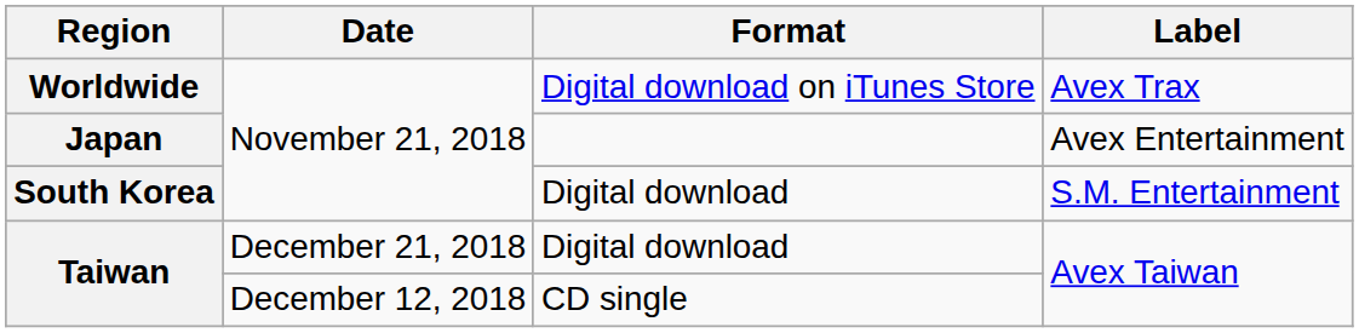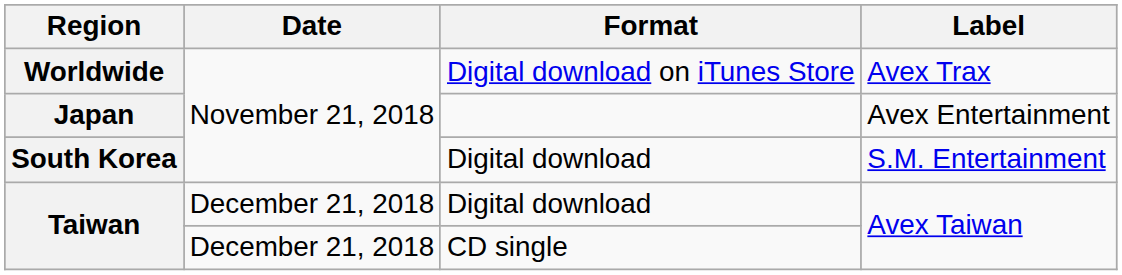Taiwan / CD single | Date: December 12, 2018 -> December 21, 2018
